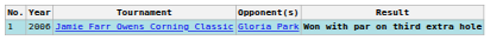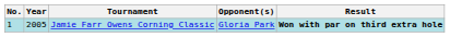Jamie Farr Owens Corning Classic | Year: 2006 -> 2005
